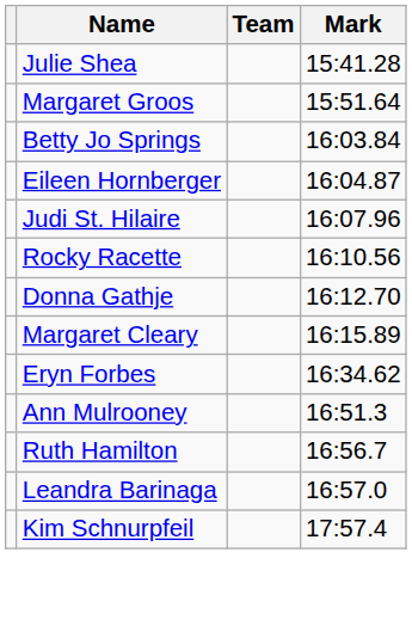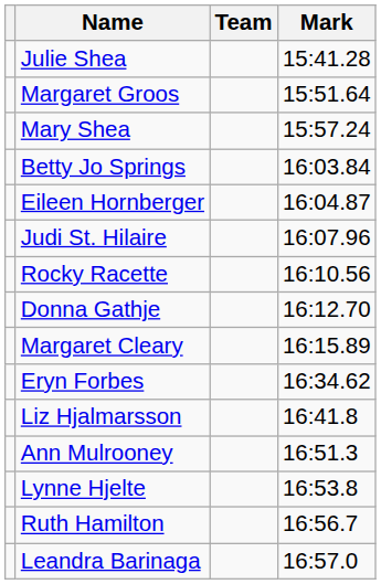+ row: Mary Shea | 15:57.24
+ row: Liz Hjalmarsson | 16:41.8
+ row: Lynne Hjelte | 16:53.8
- row: Kim Schnurpfeil | 17:57.4
